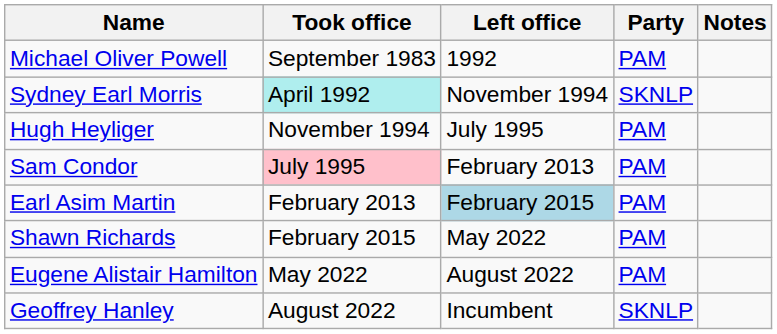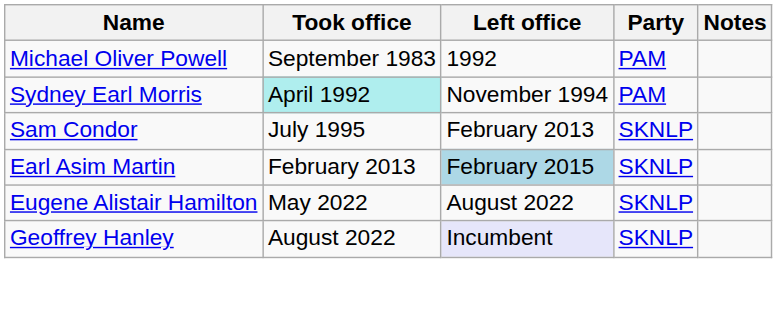Sydney Earl Morris | Party: SKNLP -> PAM
- row: Hugh Heyliger | November 1994 | July 1995 | PAM
Sam Condor | Took office: pink background -> no background
Sam Condor | Party: PAM -> SKNLP
Earl Asim Martin | Party: PAM -> SKNLP
- row: Shawn Richards | February 2015 | May 2022 | PAM
Eugene Alistair Hamilton | Party: PAM -> SKNLP
Geoffrey Hanley | Left office: no background -> lavender background
